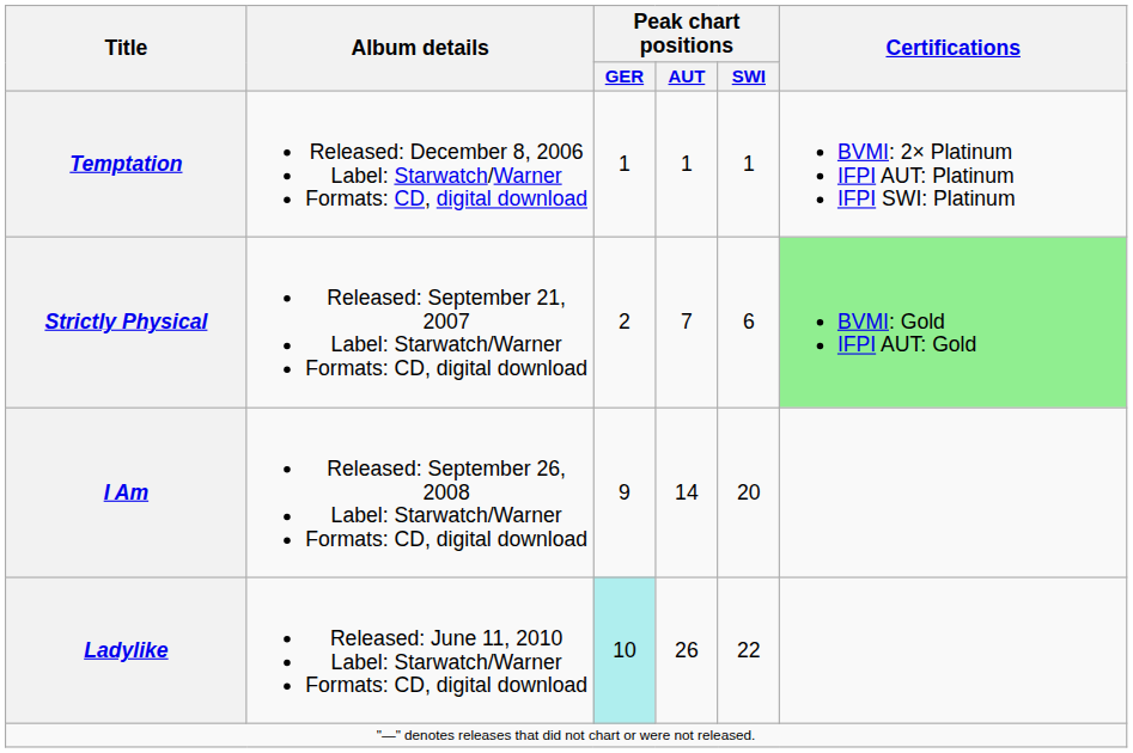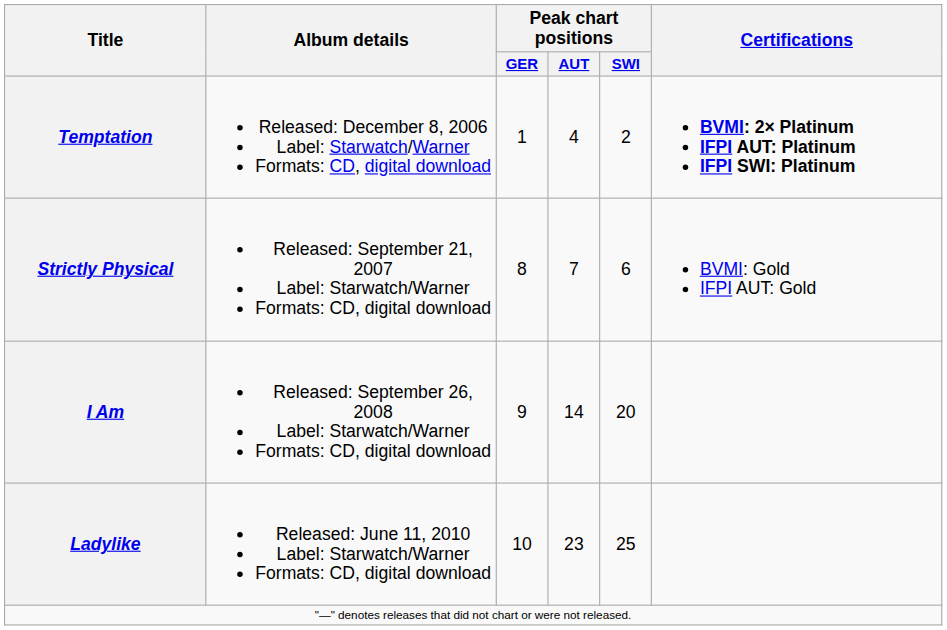Temptation | Peak chart positions / AUT: 1 -> 4
Temptation | Peak chart positions / SWI: 1 -> 2
Temptation | Certifications: normal -> bold
Strictly Physical | Peak chart positions / GER: 2 -> 8
Strictly Physical | Certifications: lightgreen background -> no background
Ladylike | Peak chart positions / GER: paleturquoise background -> no background
Ladylike | Peak chart positions / AUT: 26 -> 23
Ladylike | Peak chart positions / SWI: 22 -> 25
